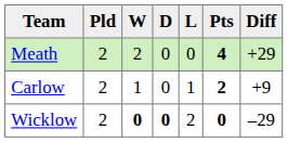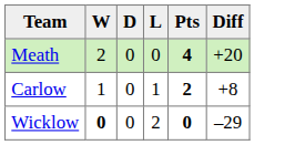- column: Pld | 2 | 2 | 2
Meath | Diff: +29 -> +20
Carlow | Diff: +9 -> +8
Wicklow | D: bold -> normal
